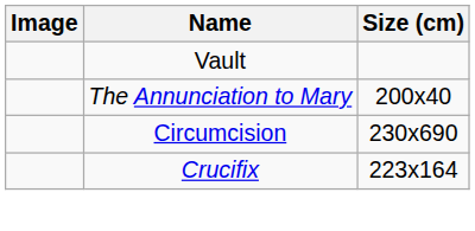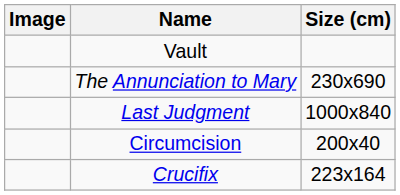The Annunciation to Mary | Size (cm): 200x40 -> 230x690
+ row: Last Judgment | 1000x840
Circumcision | Size (cm): 230x690 -> 200x40
